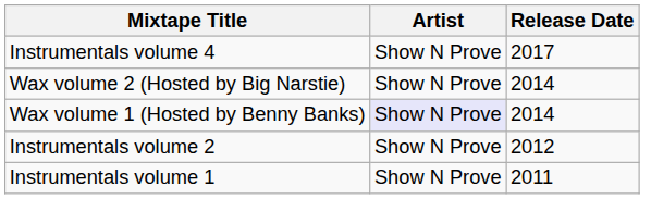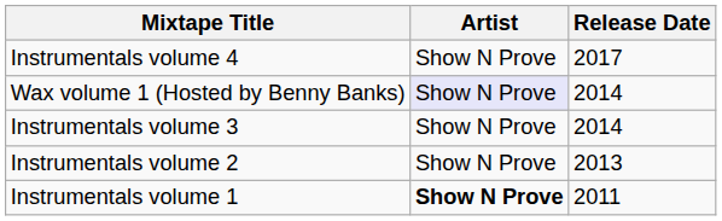- row: Wax volume 2 (Hosted by Big Narstie) | Show N Prove | 2014
+ row: Instrumentals volume 3 | Show N Prove | 2014
Instrumentals volume 2 | Release Date: 2012 -> 2013
Instrumentals volume 1 | Artist: normal -> bold
